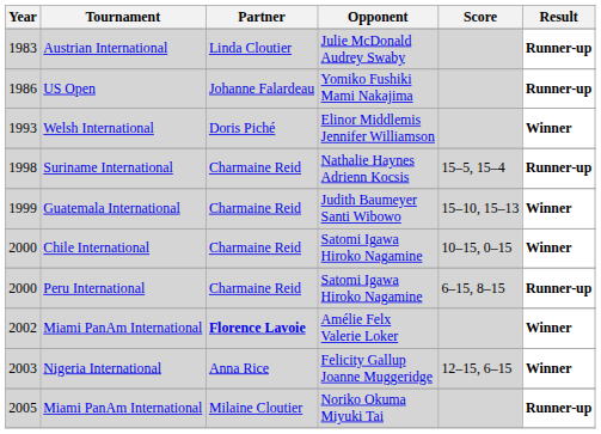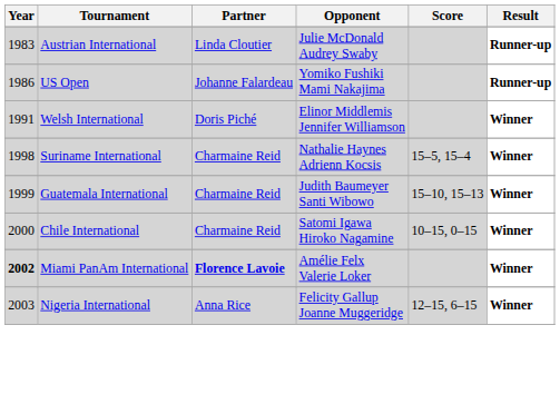Welsh International | Year: 1993 -> 1991
Suriname International | Result: Runner-up -> Winner
- row: 2000 | Peru International | Charmaine Reid | Satomi Igawa Hiroko Nagamine | 6–15, 8–15 | Runner-up
Miami PanAm International / Amélie Felx Valerie Loker | Year: normal -> bold
- row: 2005 | Miami PanAm International | Milaine Cloutier | Noriko Okuma Miyuki Tai | Runner-up
